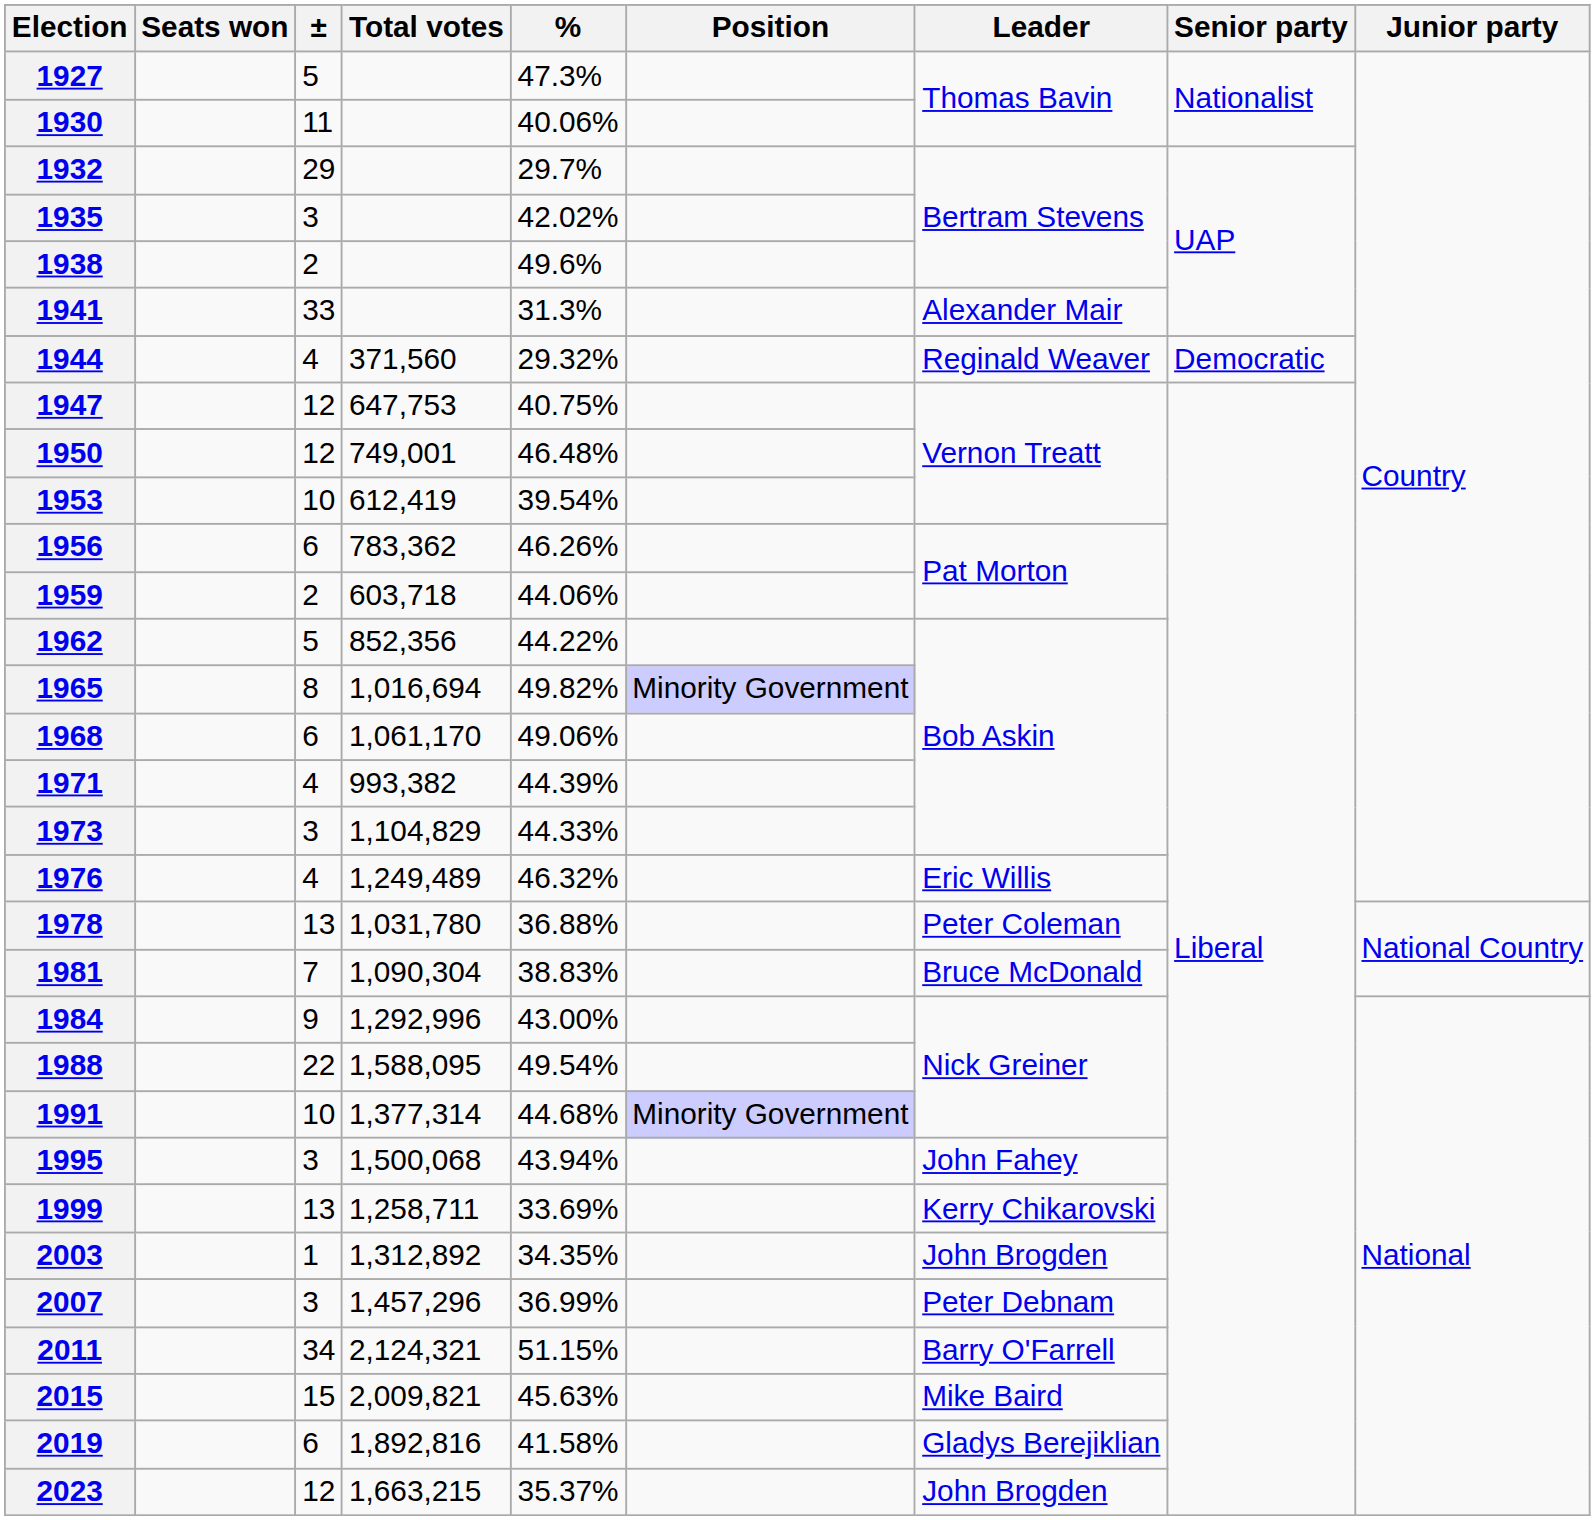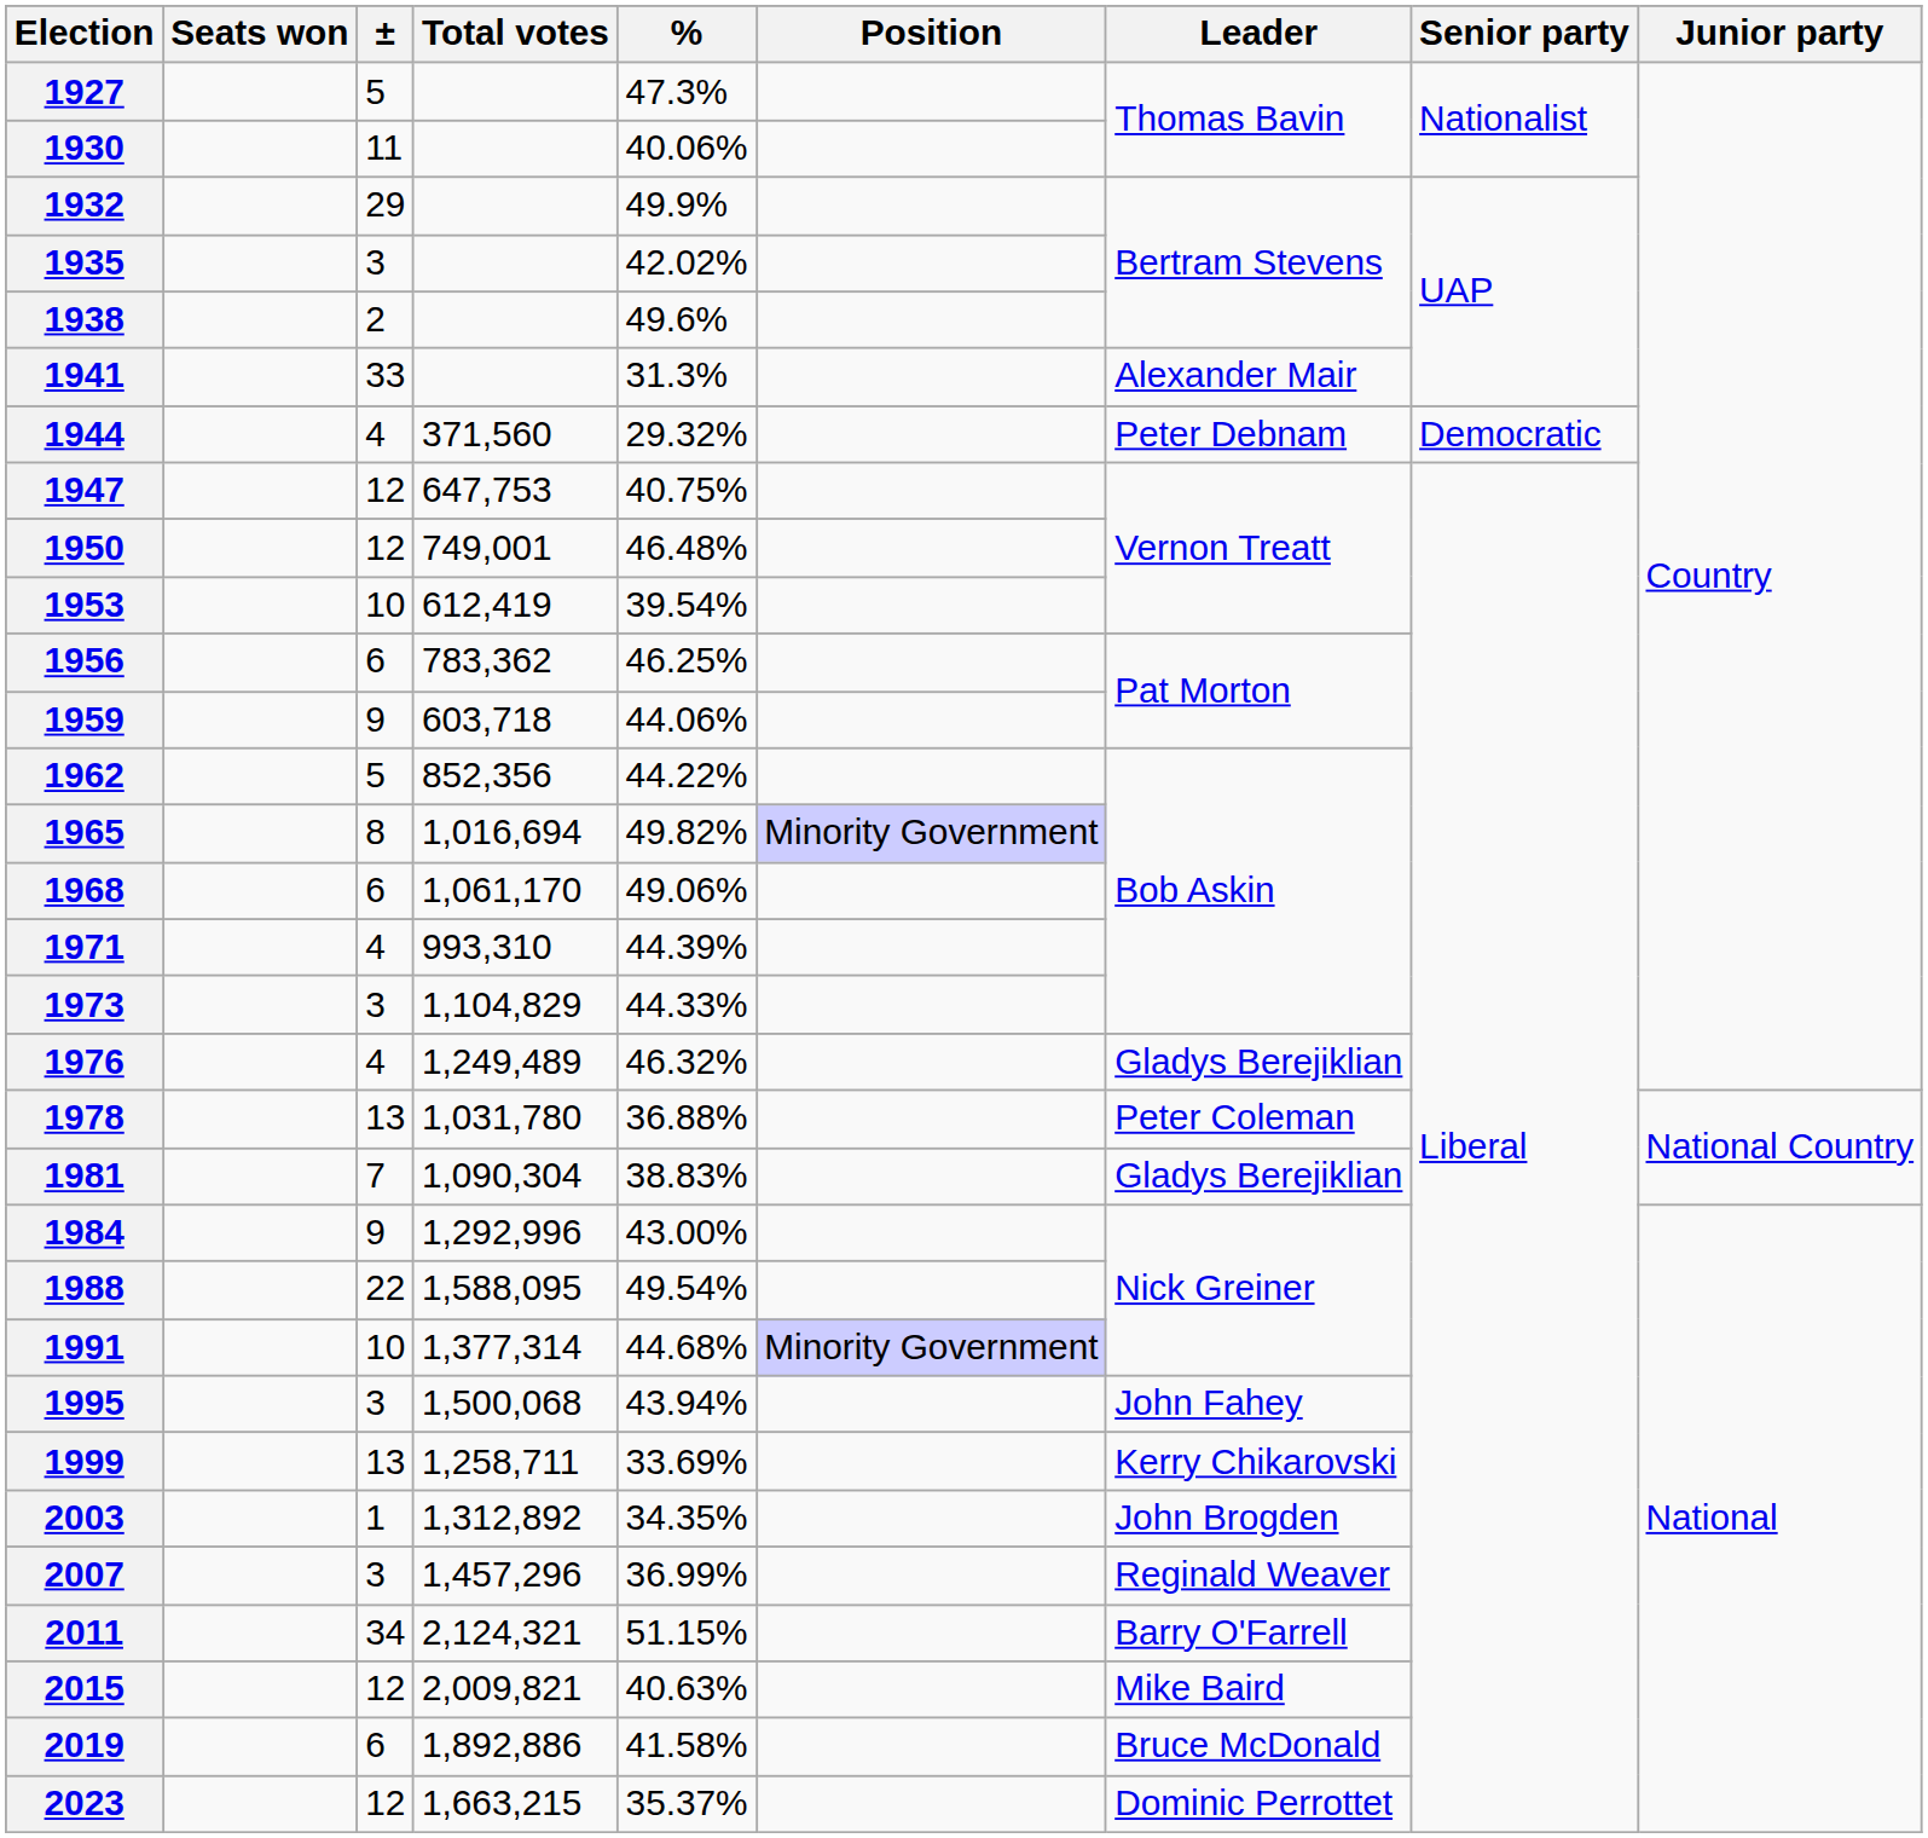1932 | %: 29.7% -> 49.9%
1944 | Leader: Reginald Weaver -> Peter Debnam
1956 | %: 46.26% -> 46.25%
1959 | ±: 2 -> 9
1971 | Total votes: 993,382 -> 993,310
1976 | Leader: Eric Willis -> Gladys Berejiklian
1981 | Leader: Bruce McDonald -> Gladys Berejiklian
2007 | Leader: Peter Debnam -> Reginald Weaver
2015 | ±: 15 -> 12
2015 | %: 45.63% -> 40.63%
2019 | Total votes: 1,892,816 -> 1,892,886
2019 | Leader: Gladys Berejiklian -> Bruce McDonald
2023 | Leader: John Brogden -> Dominic Perrottet
